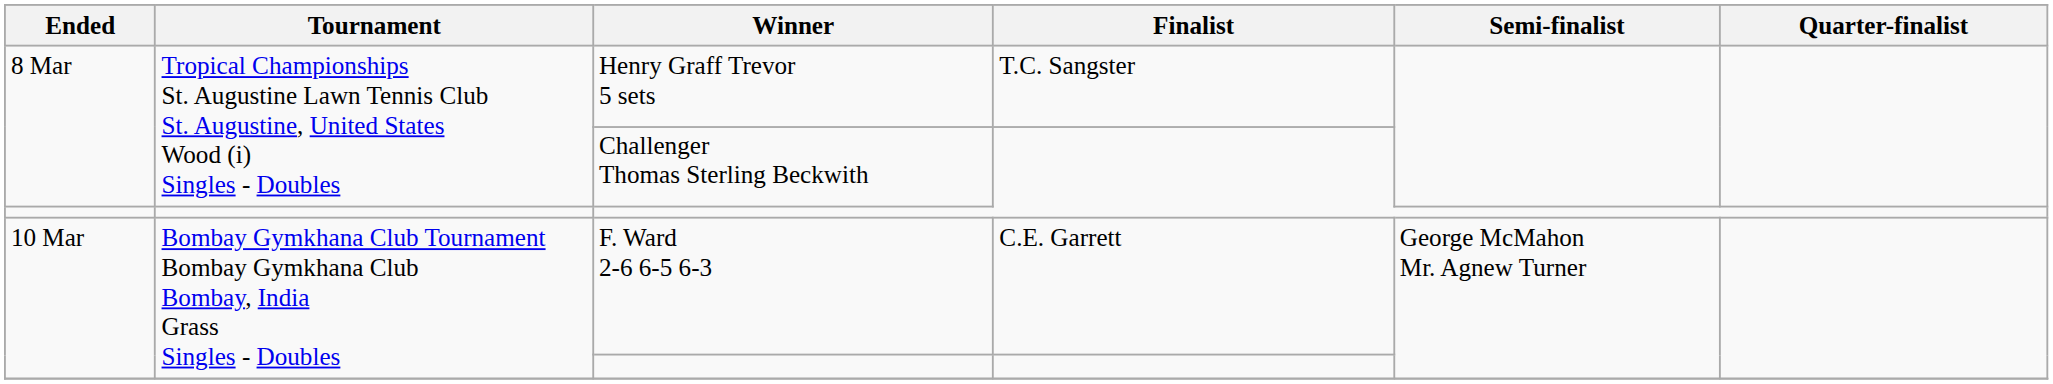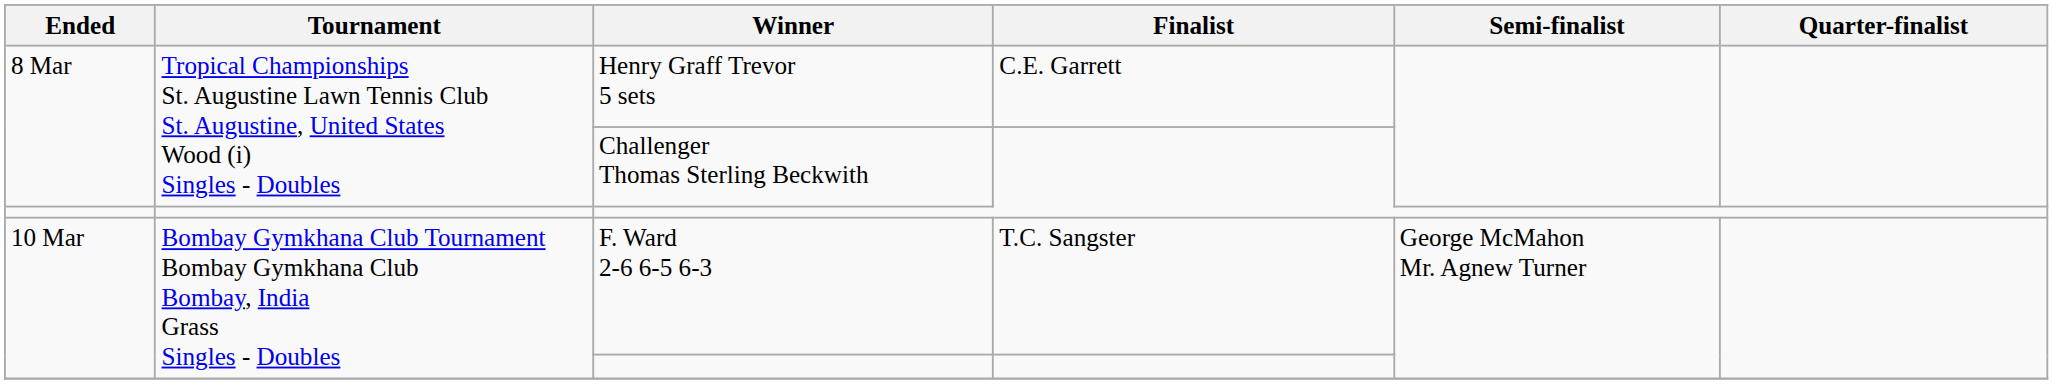Henry Graff Trevor 5 sets | Finalist: T.C. Sangster -> C.E. Garrett
F. Ward 2-6 6-5 6-3 | Finalist: C.E. Garrett -> T.C. Sangster
